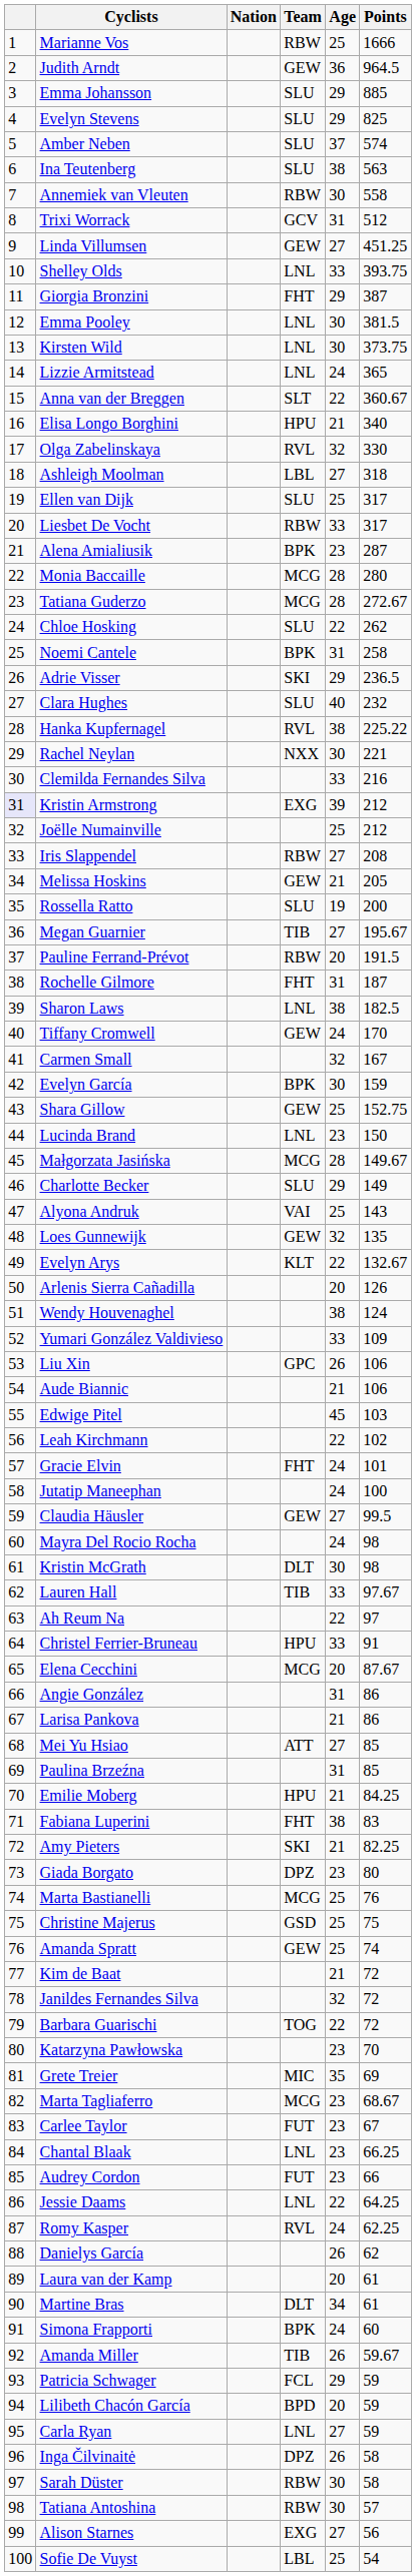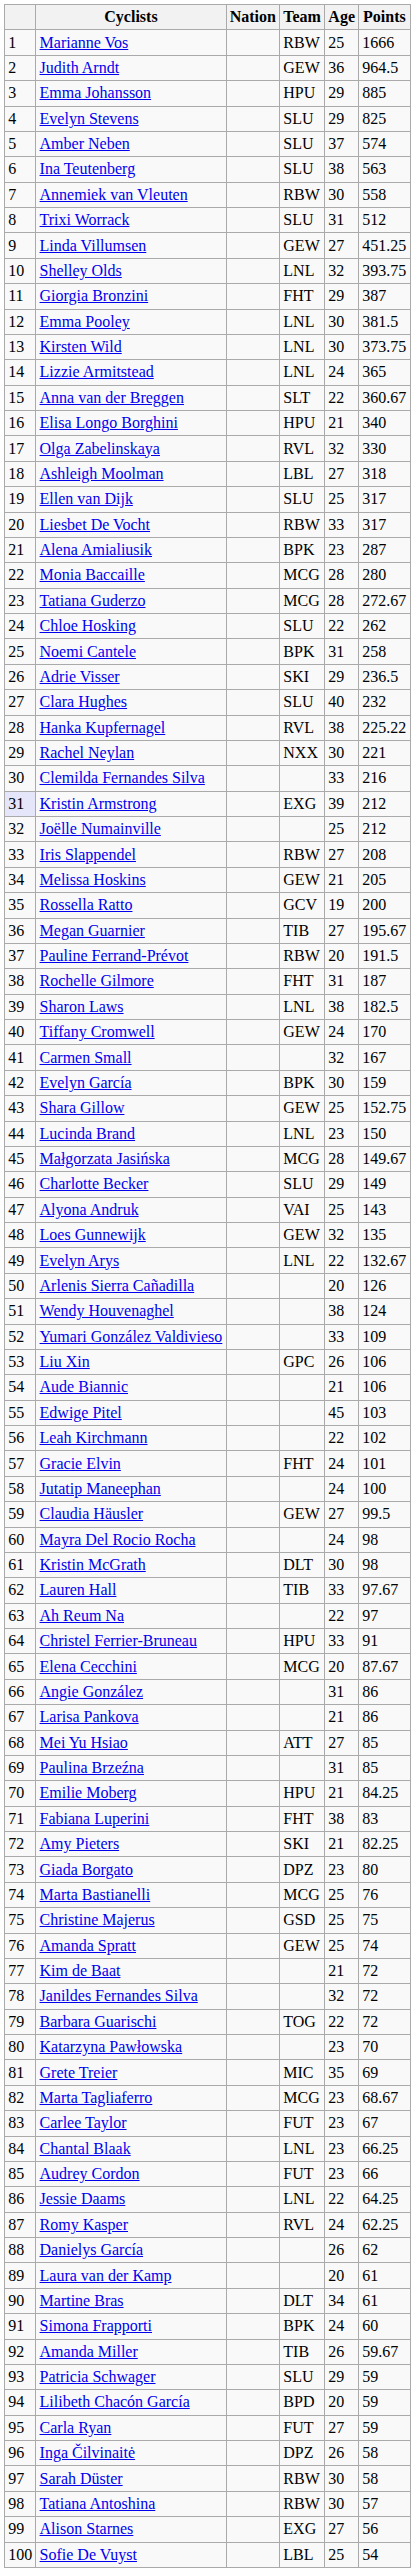Emma Johansson | Team: SLU -> HPU
Trixi Worrack | Team: GCV -> SLU
Shelley Olds | Age: 33 -> 32
Rossella Ratto | Team: SLU -> GCV
Evelyn Arys | Team: KLT -> LNL
Patricia Schwager | Team: FCL -> SLU
Carla Ryan | Team: LNL -> FUT
